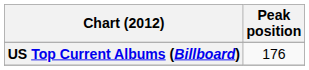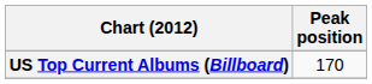US Top Current Albums (Billboard) | Peak position: 176 -> 170
